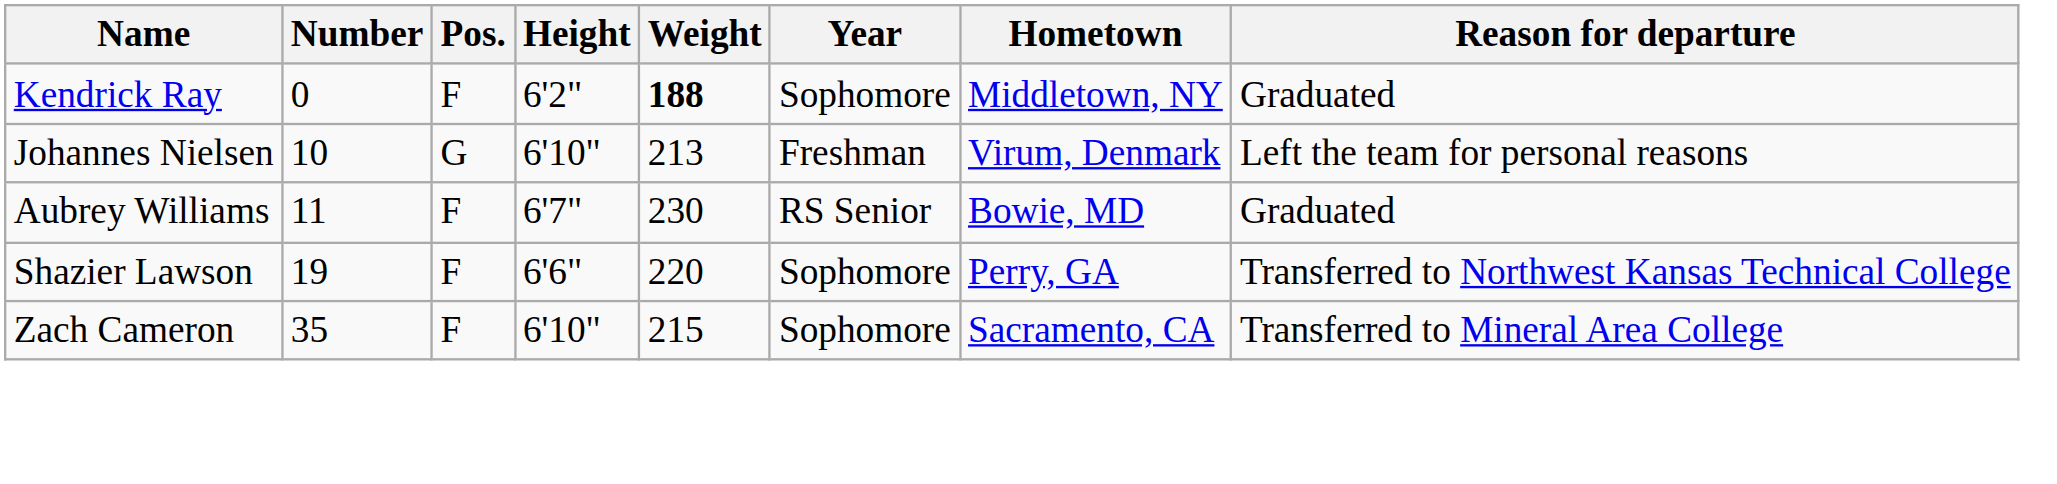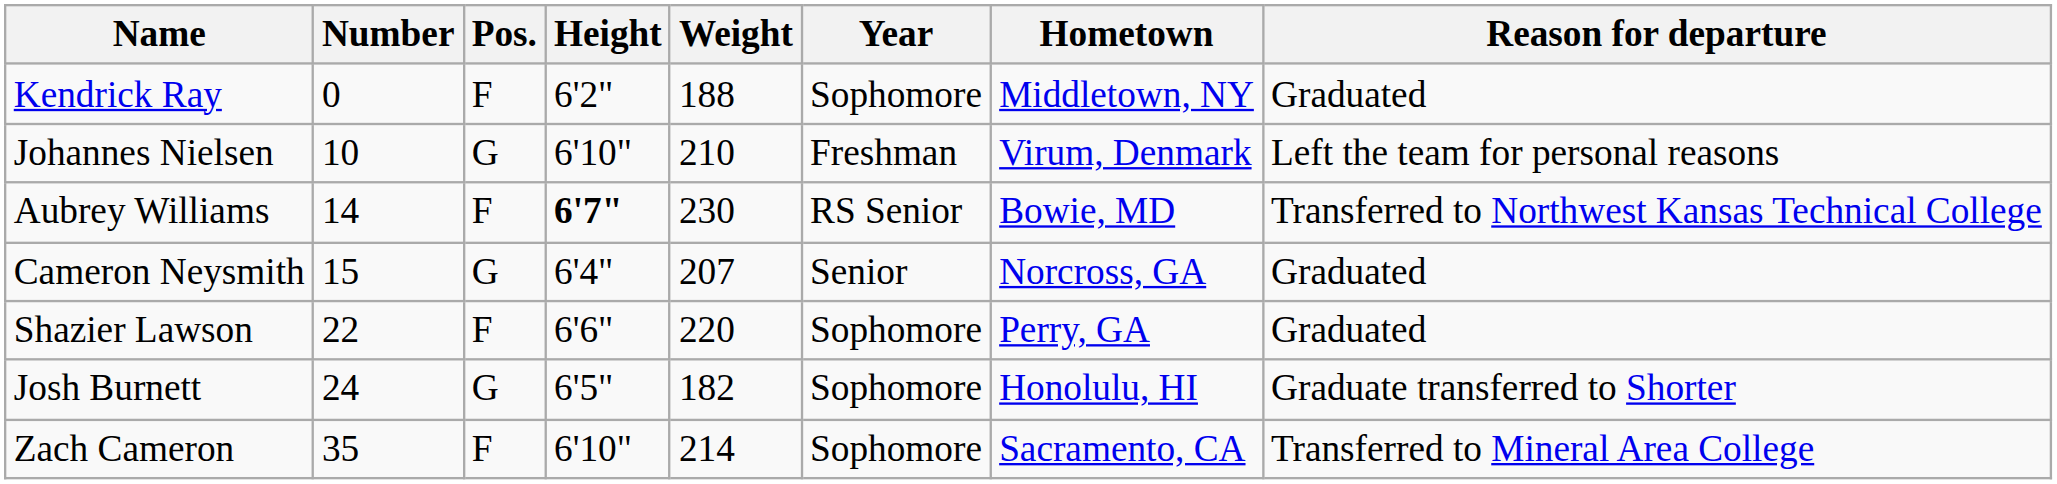Kendrick Ray | Weight: bold -> normal
Johannes Nielsen | Weight: 213 -> 210
Aubrey Williams | Number: 11 -> 14
Aubrey Williams | Height: normal -> bold
Aubrey Williams | Reason for departure: Graduated -> Transferred to Northwest Kansas Technical College
+ row: Cameron Neysmith | 15 | G | 6'4" | 207 | Senior | Norcross, GA | Graduated
Shazier Lawson | Number: 19 -> 22
Shazier Lawson | Reason for departure: Transferred to Northwest Kansas Technical College -> Graduated
+ row: Josh Burnett | 24 | G | 6'5" | 182 | Sophomore | Honolulu, HI | Graduate transferred to Shorter
Zach Cameron | Weight: 215 -> 214
